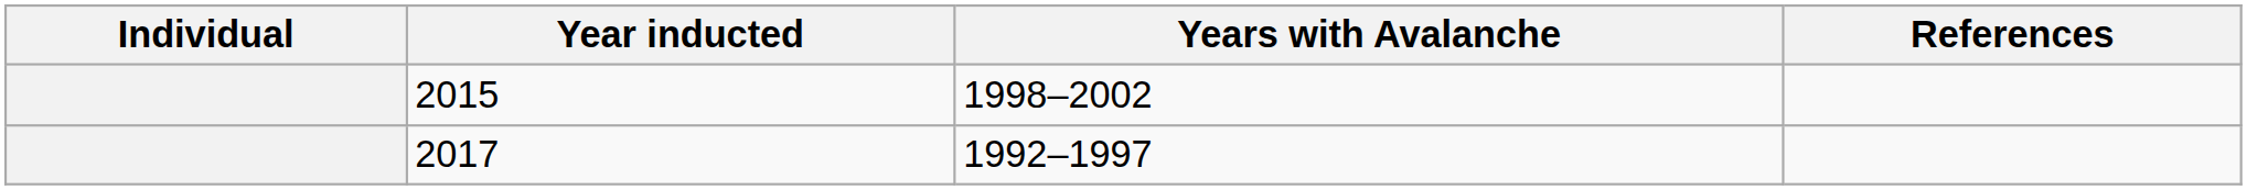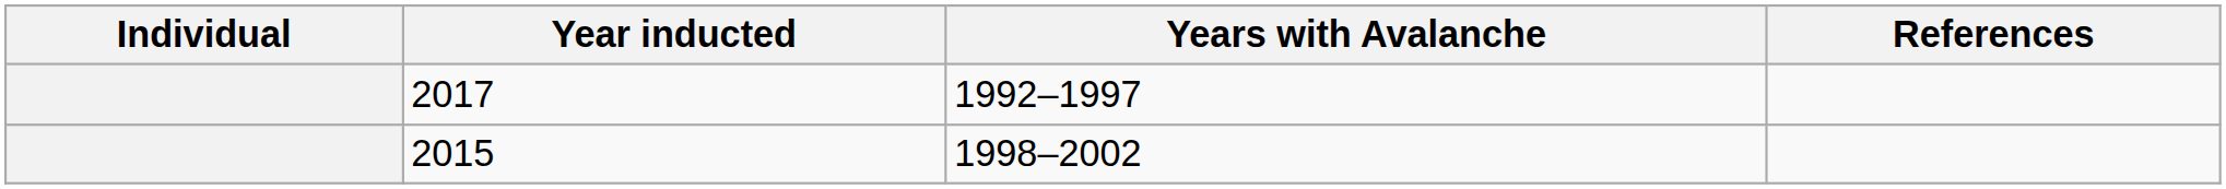rows swapped: 2015 <-> 2017
